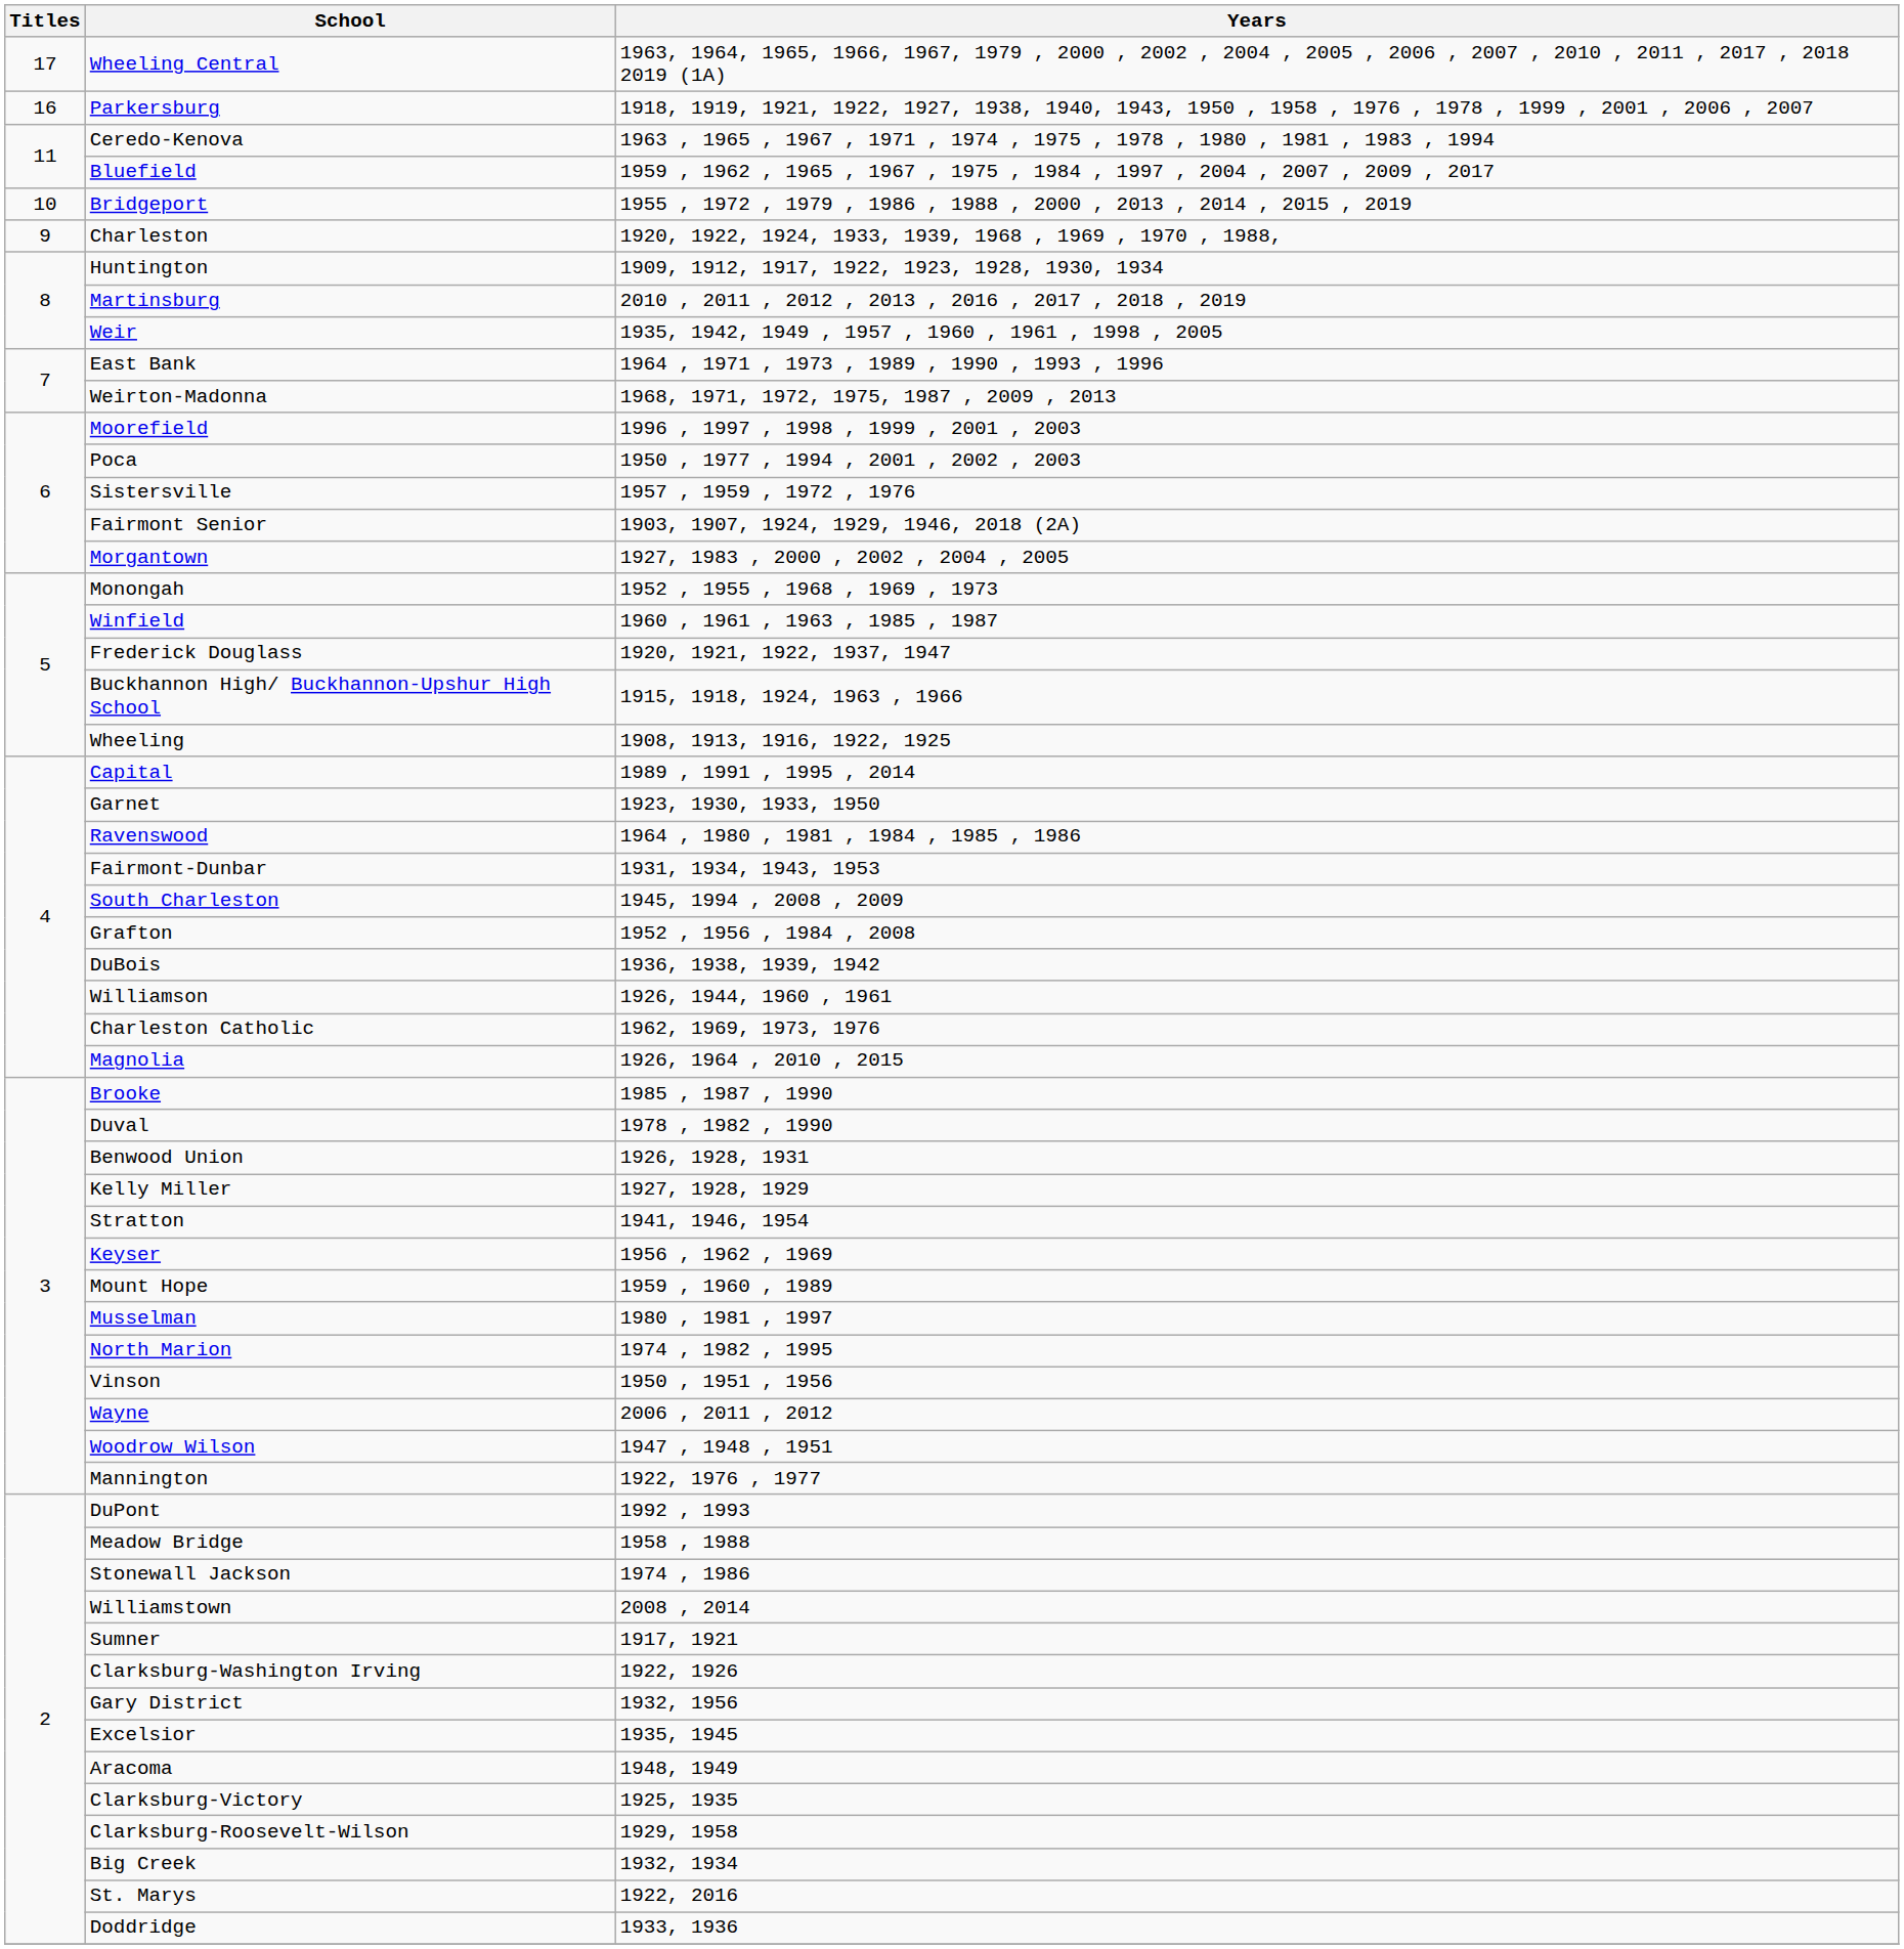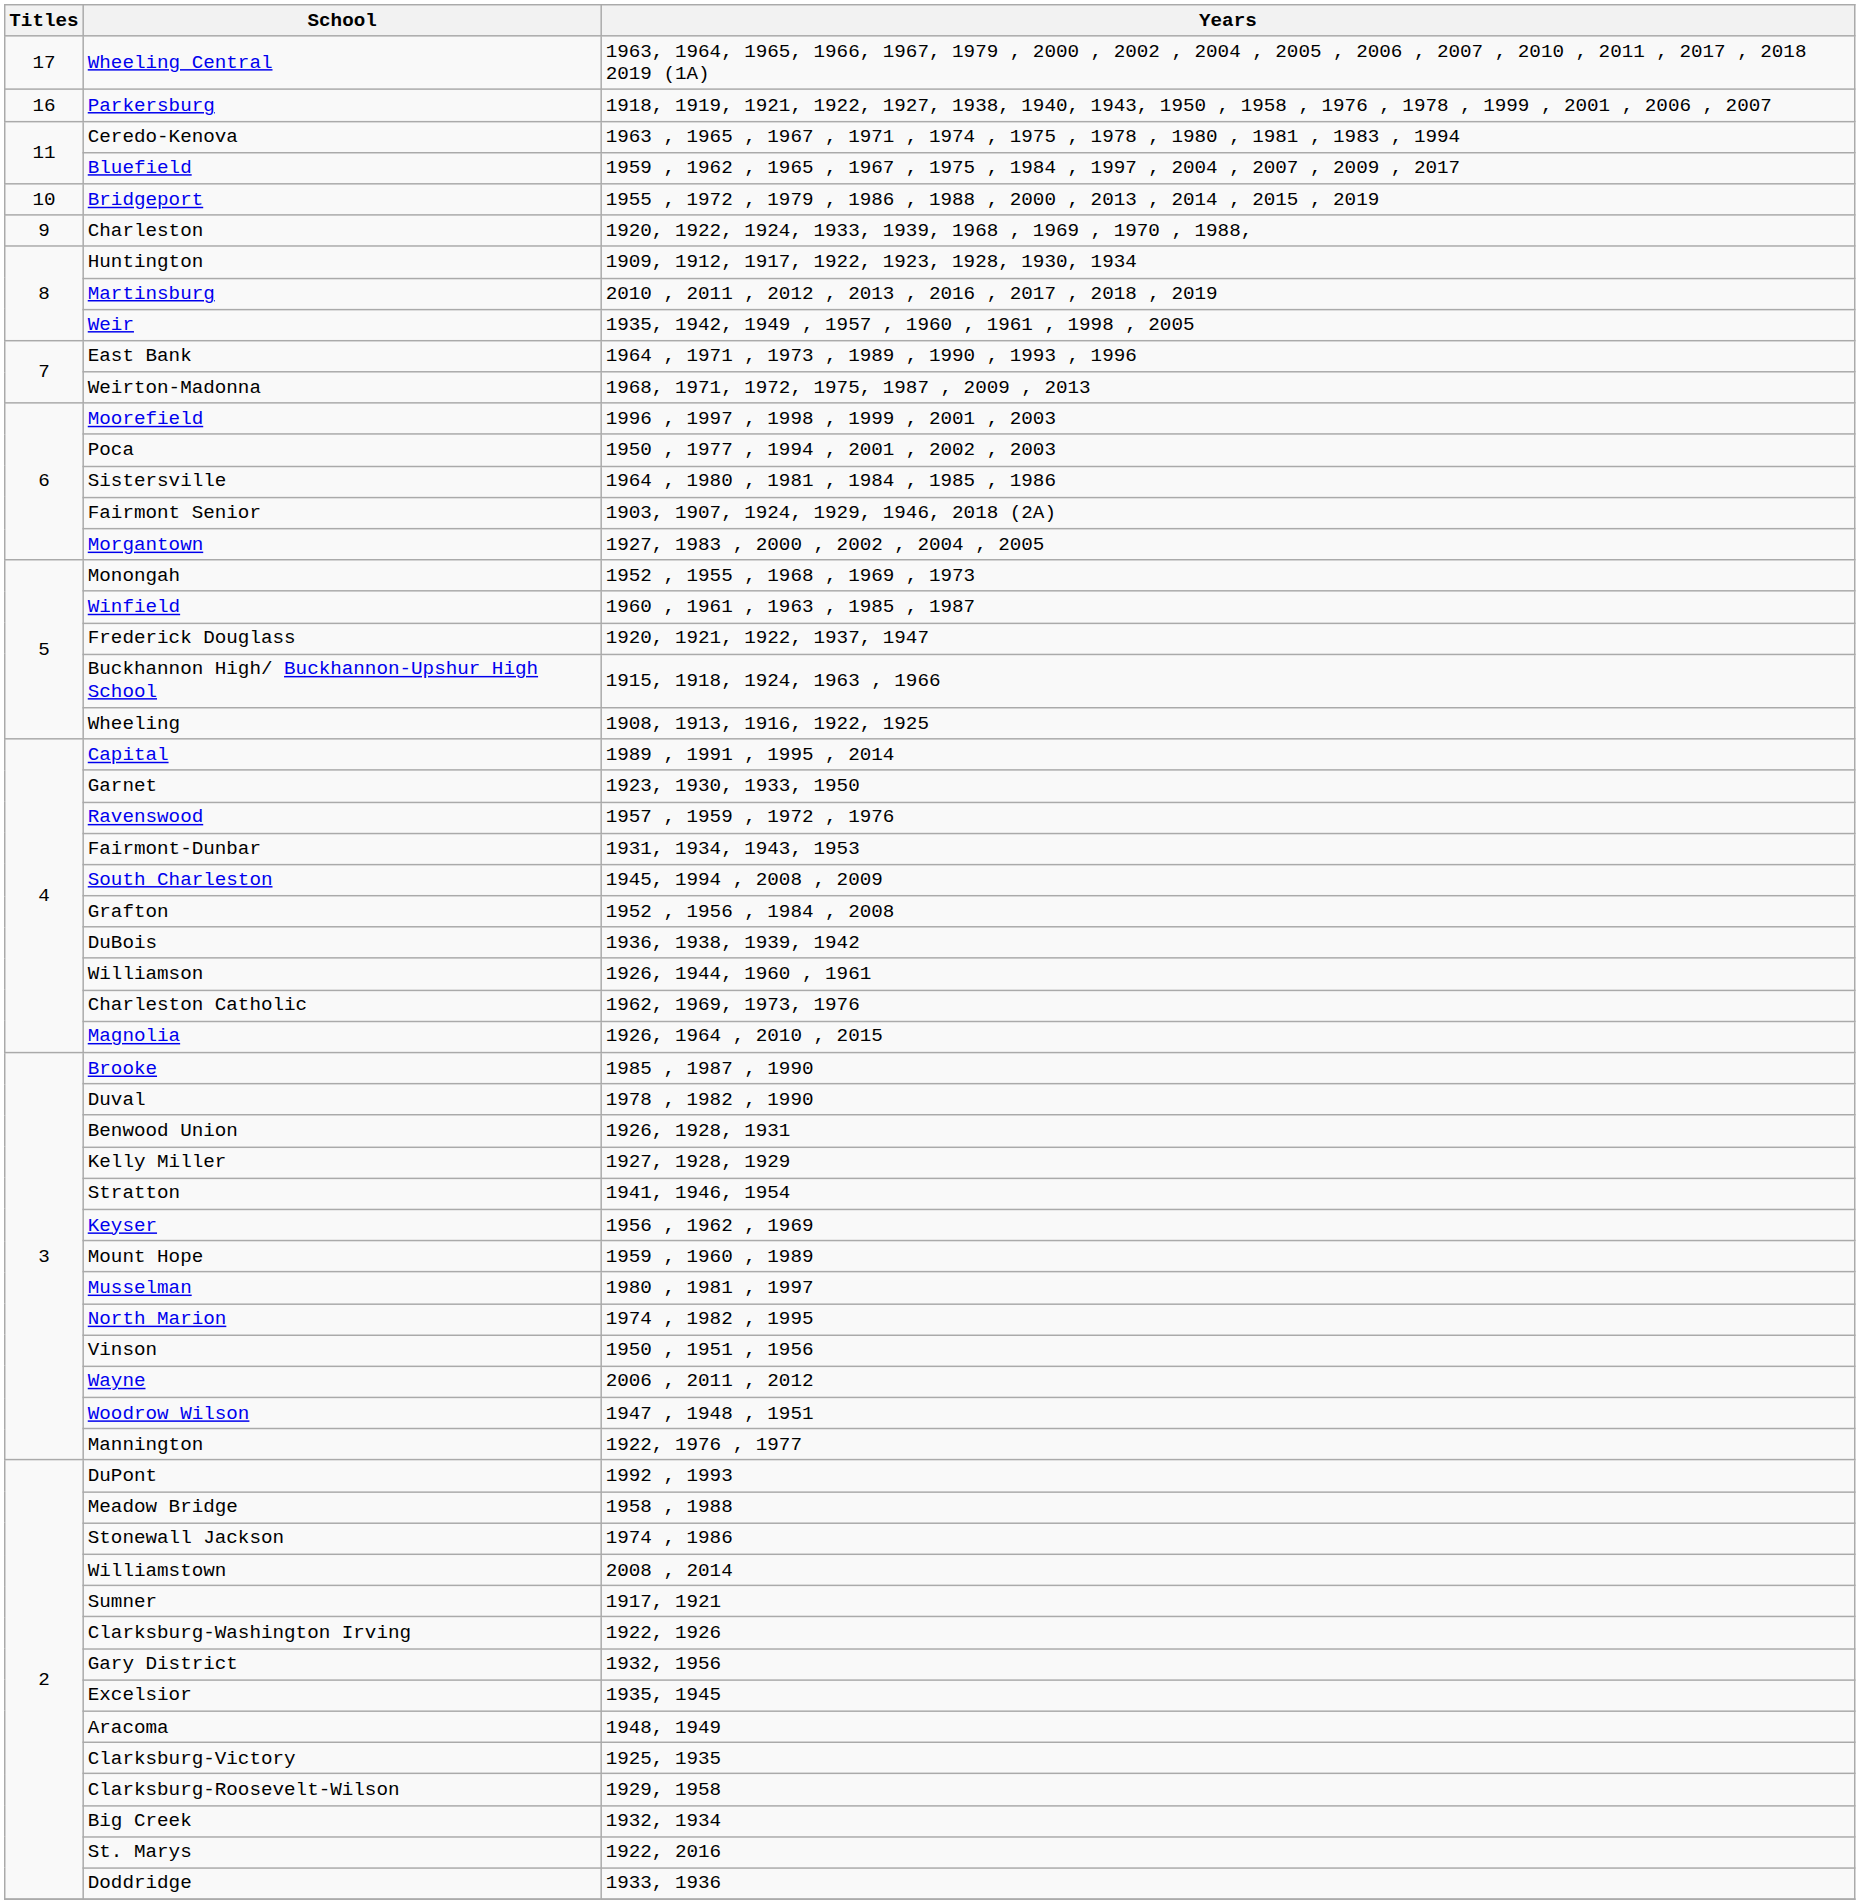Sistersville | Years: 1957 , 1959 , 1972 , 1976 -> 1964 , 1980 , 1981 , 1984 , 1985 , 1986
Ravenswood | Years: 1964 , 1980 , 1981 , 1984 , 1985 , 1986 -> 1957 , 1959 , 1972 , 1976
